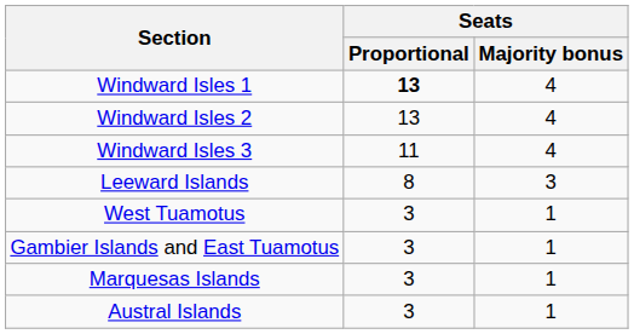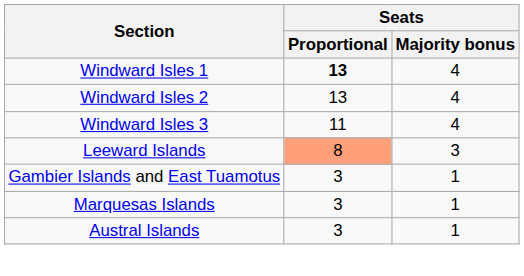Leeward Islands | Seats / Proportional: no background -> lightsalmon background
- row: West Tuamotus | 3 | 1
